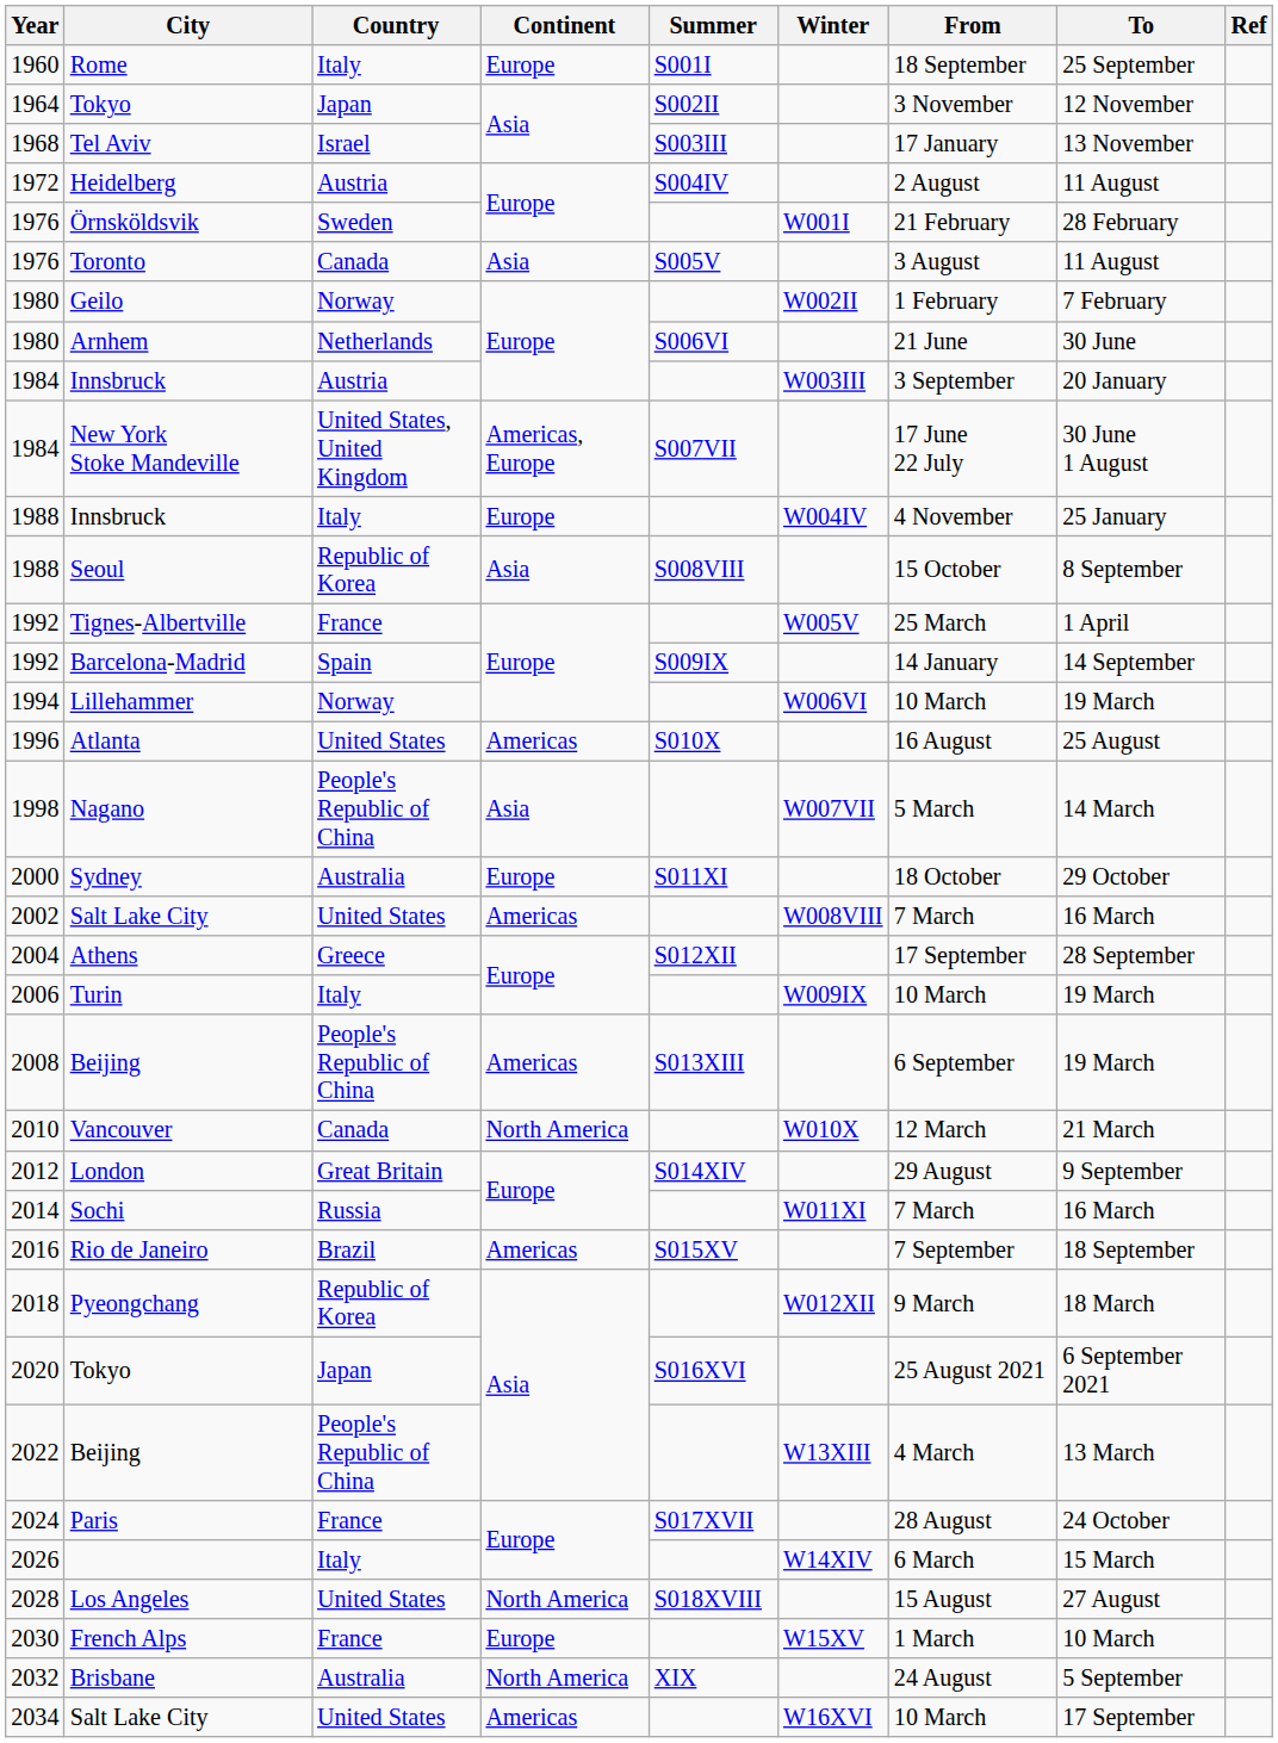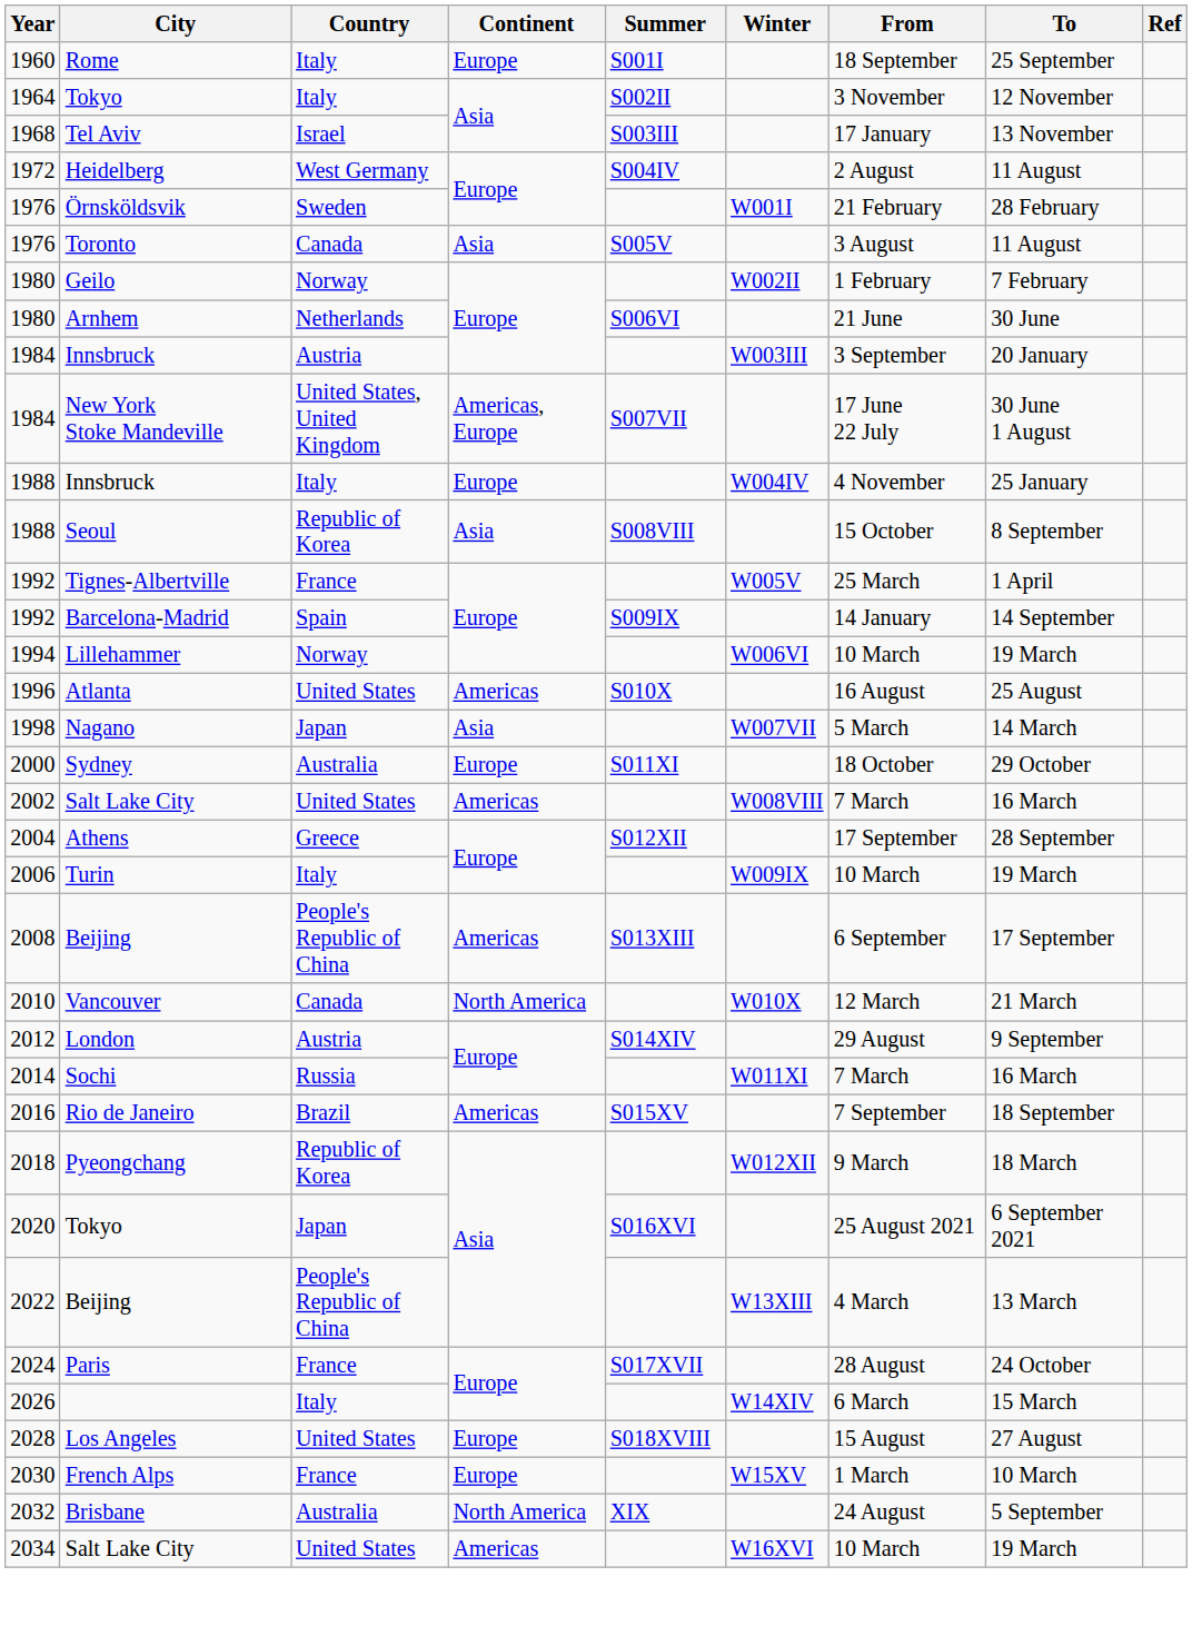1964 / Tokyo | Country: Japan -> Italy
Heidelberg | Country: Austria -> West Germany
Nagano | Country: People's Republic of China -> Japan
2008 / Beijing | To: 19 March -> 17 September
London | Country: Great Britain -> Austria
Los Angeles | Continent: North America -> Europe
2034 / Salt Lake City | To: 17 September -> 19 March
